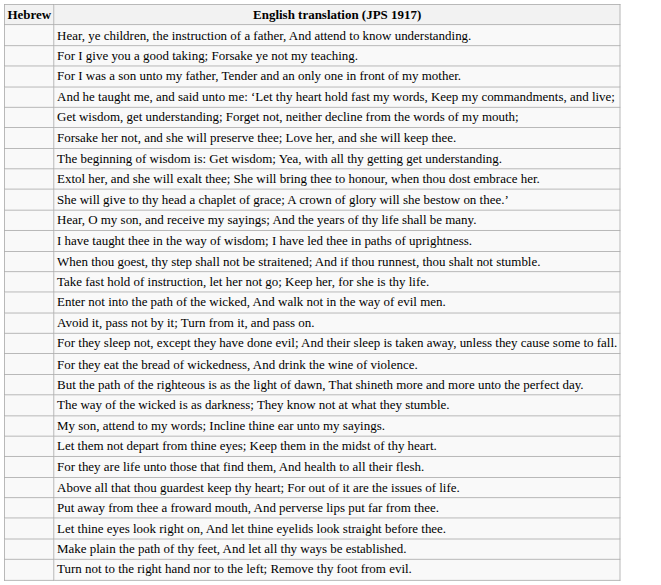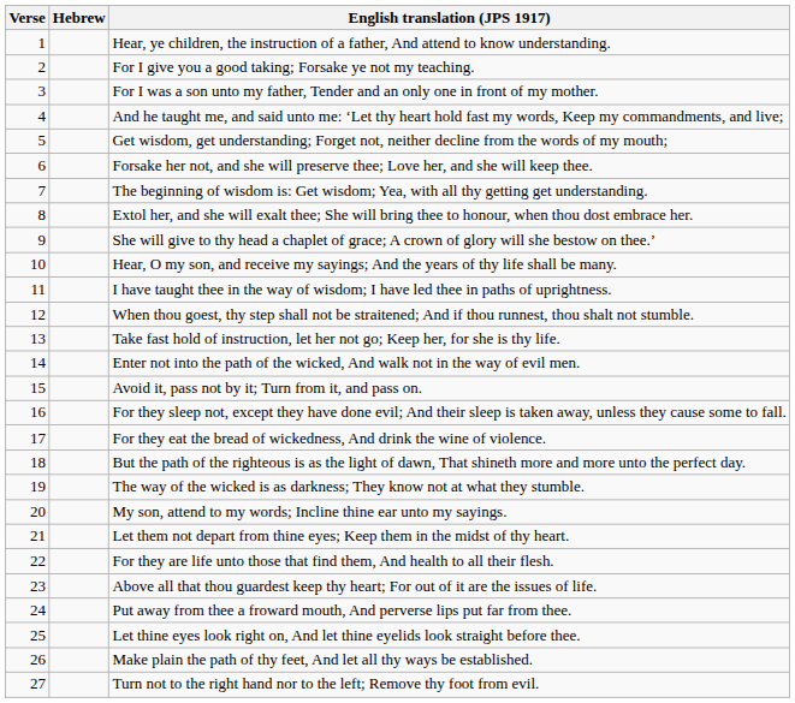+ column: Verse | 1 | 2 | 3 | 4 | 5 | 6 | 7 | 8 | 9 | 10 | 11 | 12 | 13 | 14 | 15 | 16 | 17 | 18 | 19 | 20 | 21 | 22 | 23 | 24 | 25 | 26 | 27
